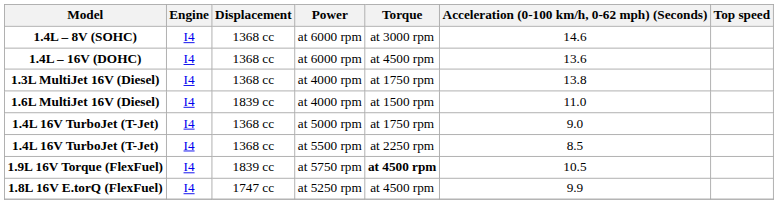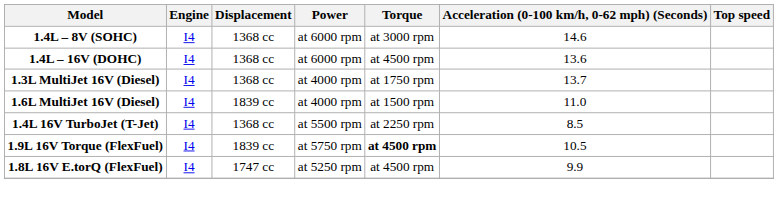1.3L MultiJet 16V (Diesel) | Acceleration (0-100 km/h, 0-62 mph) (Seconds): 13.8 -> 13.7
- row: 1.4L 16V TurboJet (T-Jet) | I4 | 1368 cc | at 5000 rpm | at 1750 rpm | 9.0
